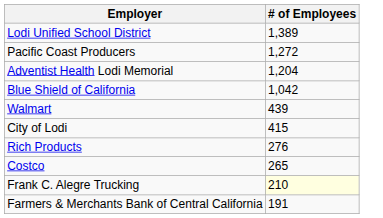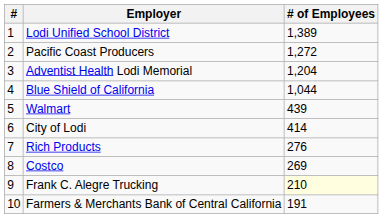+ column: # | 1 | 2 | 3 | 4 | 5 | 6 | 7 | 8 | 9 | 10
Blue Shield of California | # of Employees: 1,042 -> 1,044
City of Lodi | # of Employees: 415 -> 414
Costco | # of Employees: 265 -> 269
